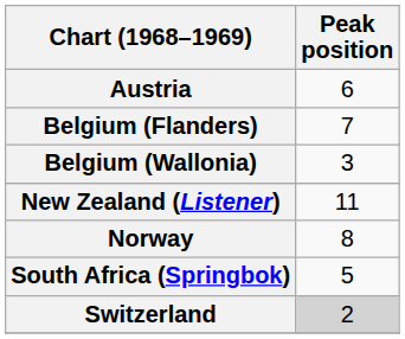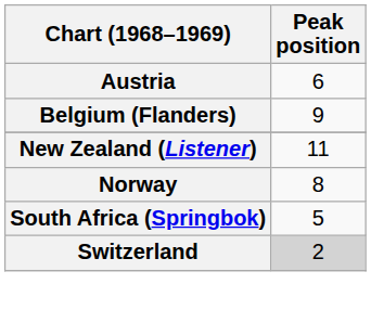Belgium (Flanders) | Peak position: 7 -> 9
- row: Belgium (Wallonia) | 3
